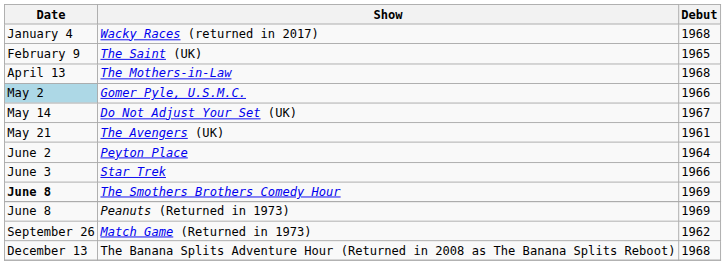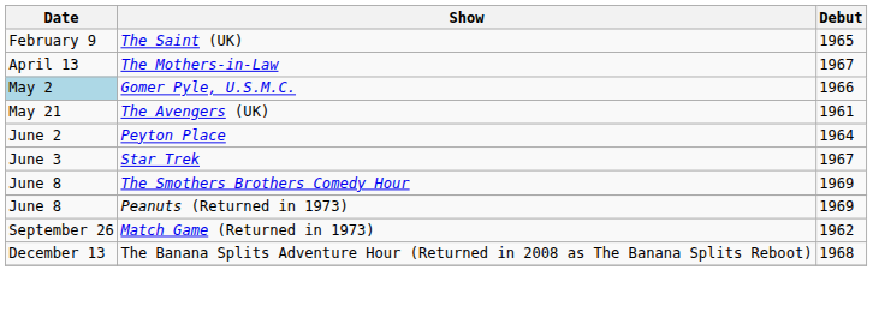- row: January 4 | Wacky Races (returned in 2017) | 1968
The Mothers-in-Law | Debut: 1968 -> 1967
- row: May 14 | Do Not Adjust Your Set (UK) | 1967
Star Trek | Debut: 1966 -> 1967
The Smothers Brothers Comedy Hour | Date: bold -> normal
